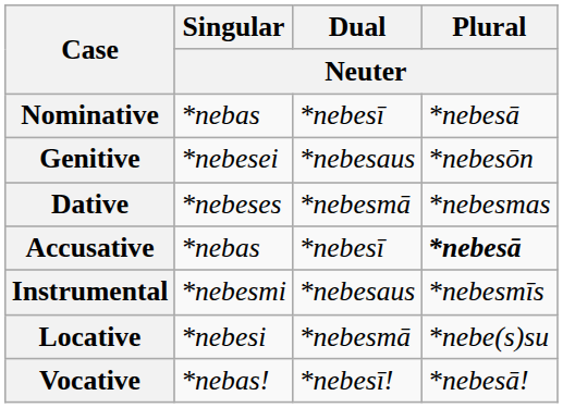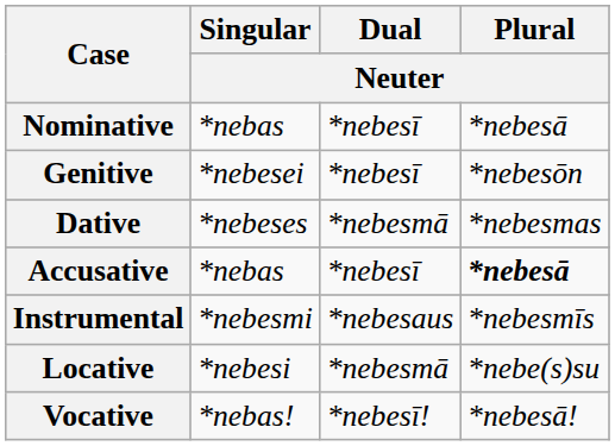Genitive | Dual / Neuter: *nebesaus -> *nebesī
